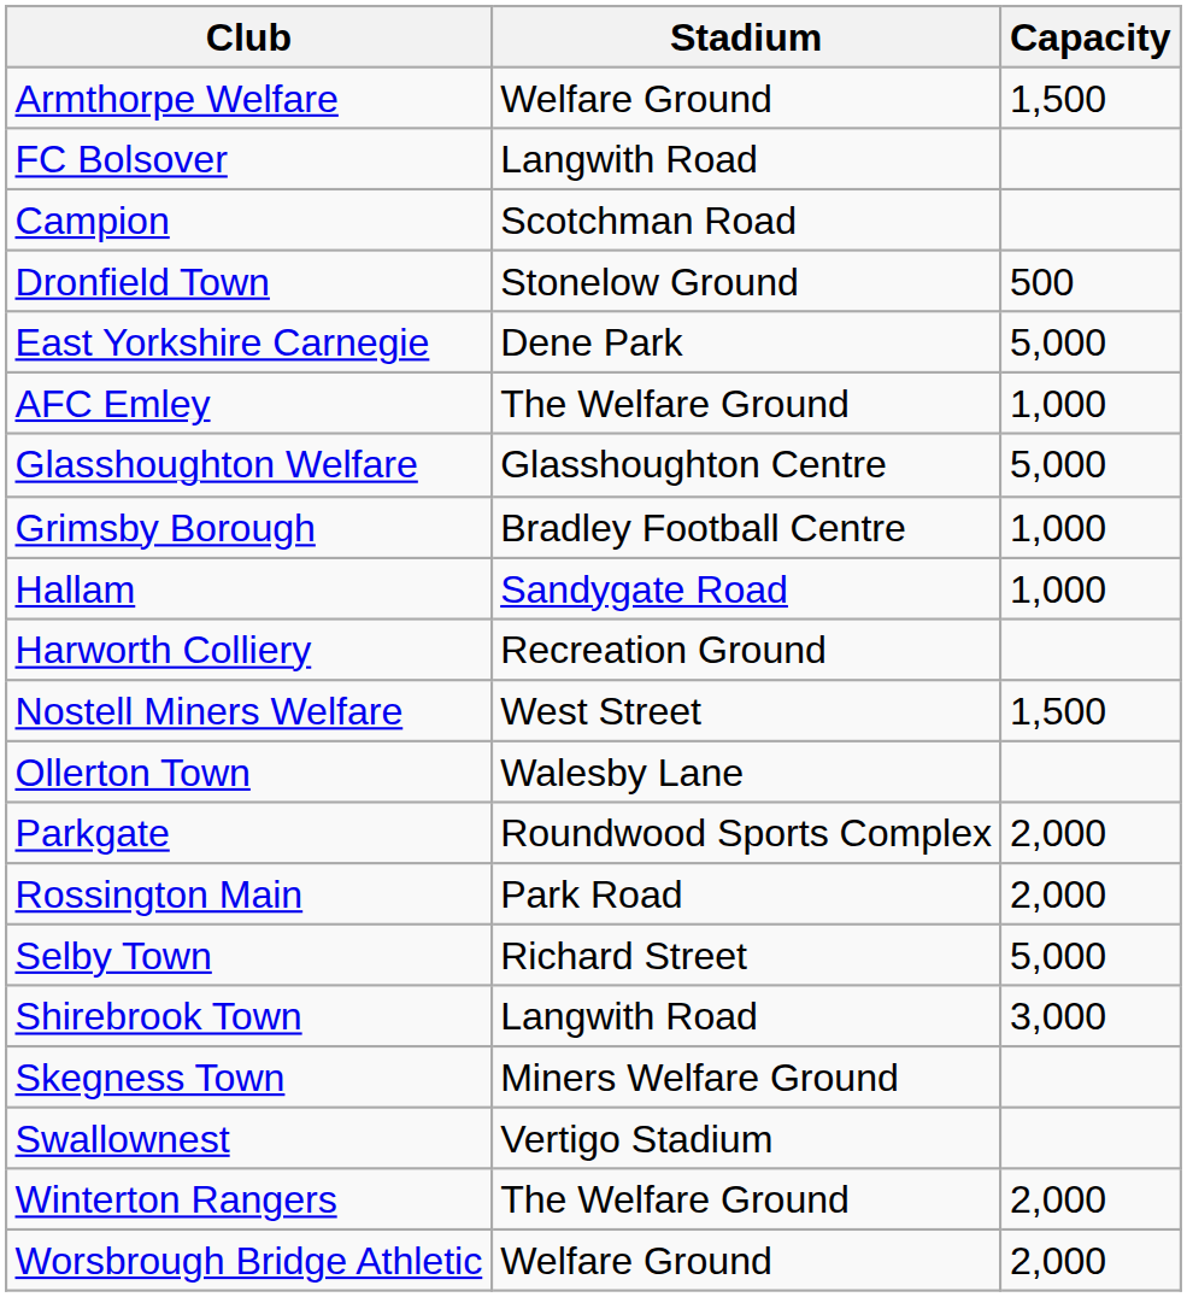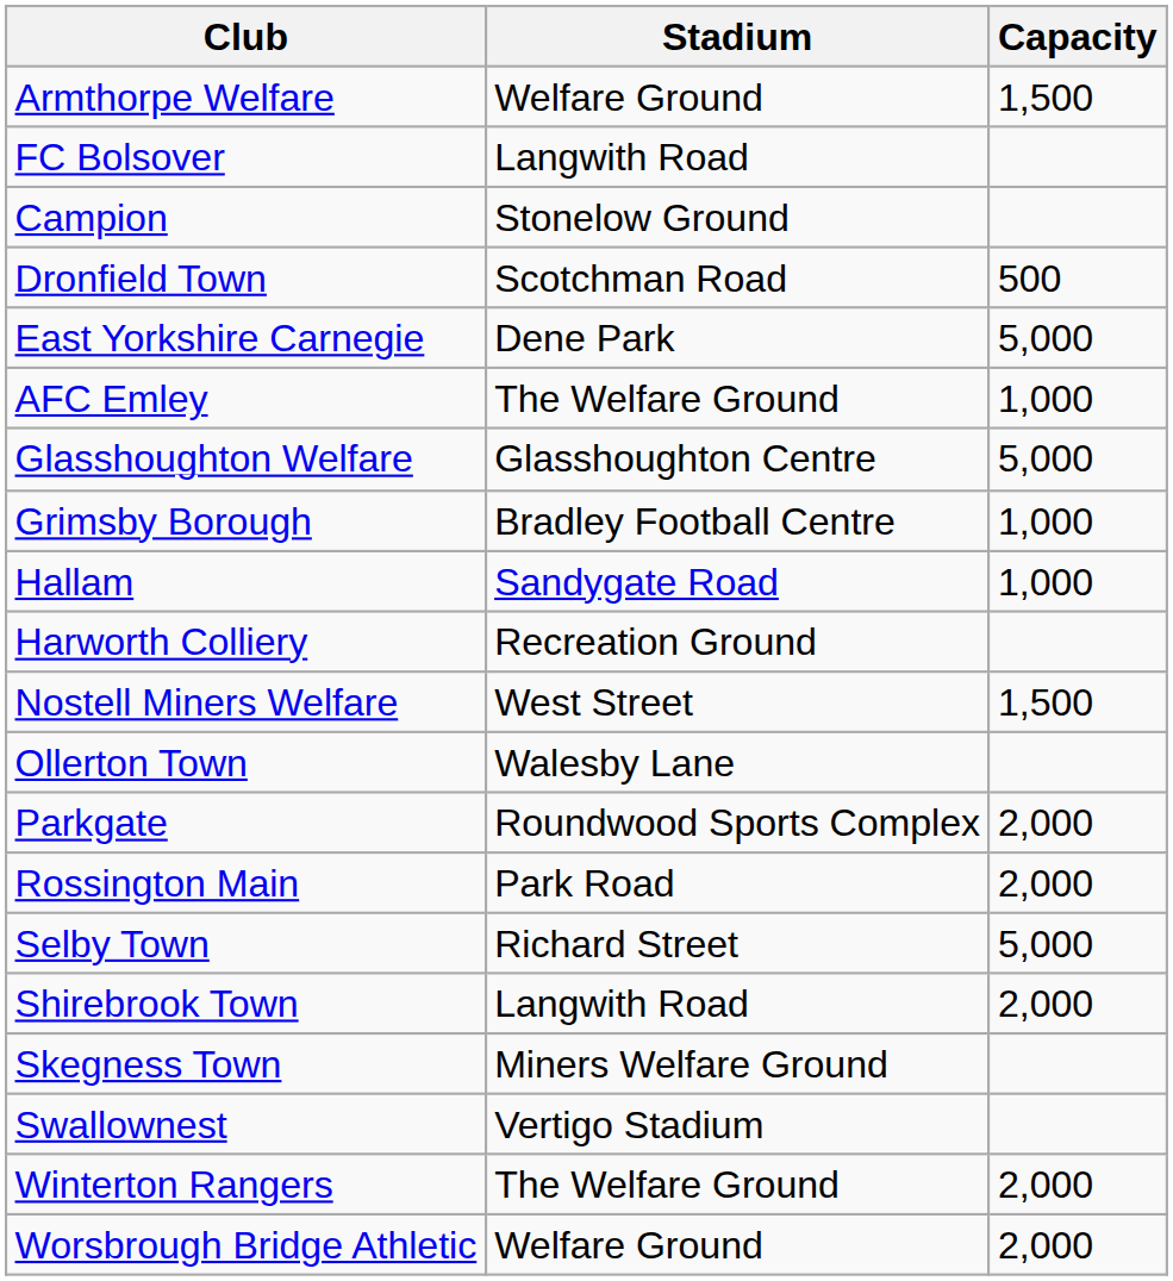Campion | Stadium: Scotchman Road -> Stonelow Ground
Dronfield Town | Stadium: Stonelow Ground -> Scotchman Road
Shirebrook Town | Capacity: 3,000 -> 2,000
